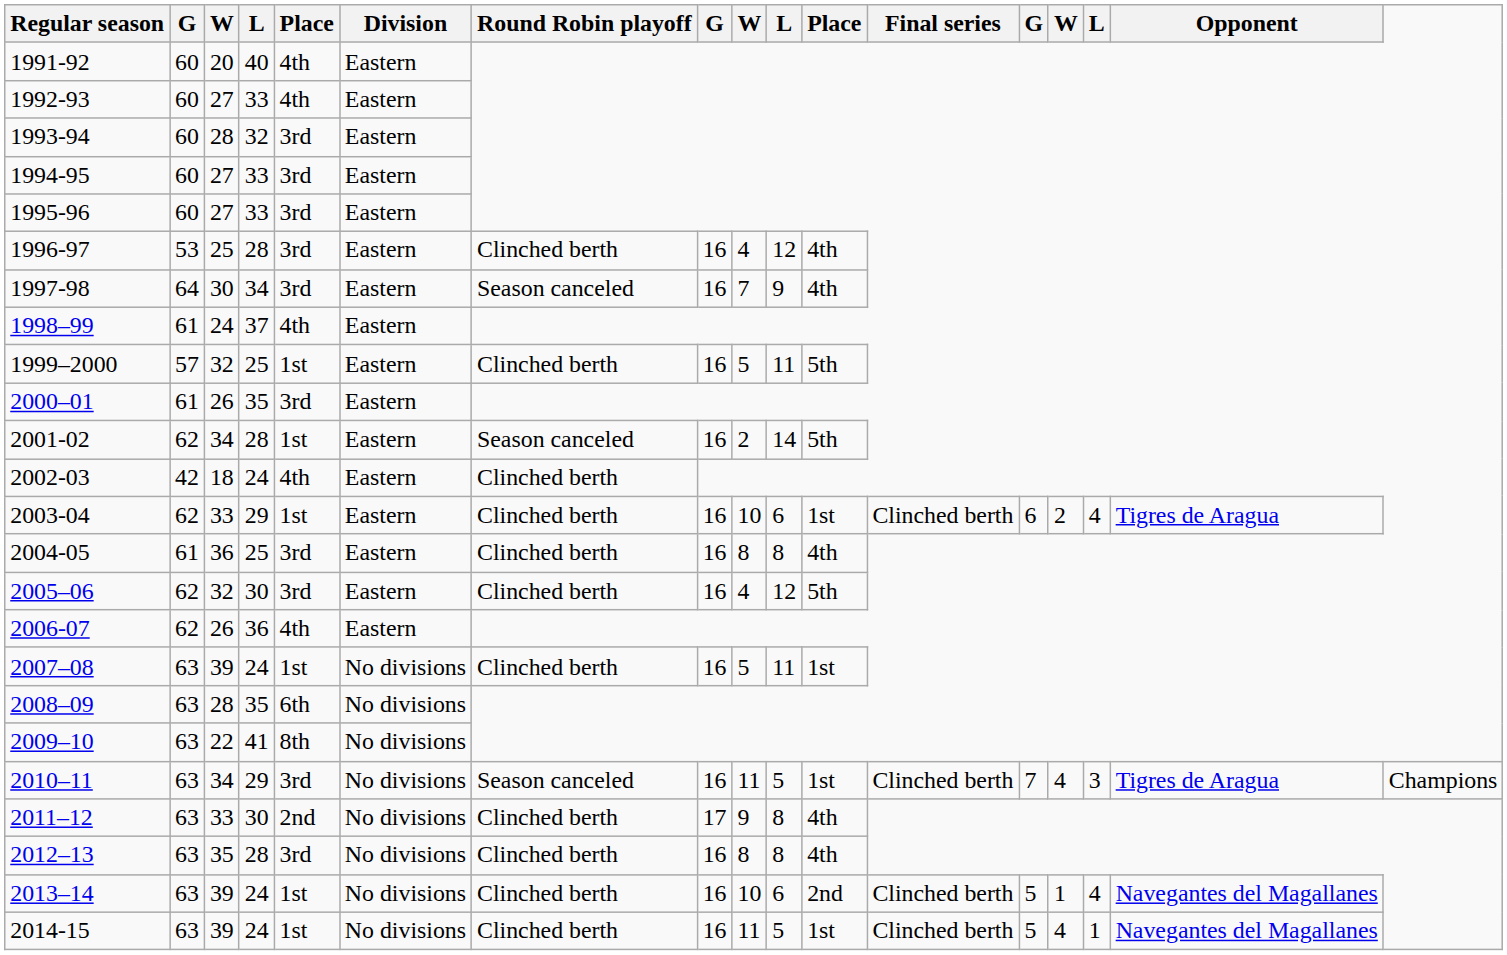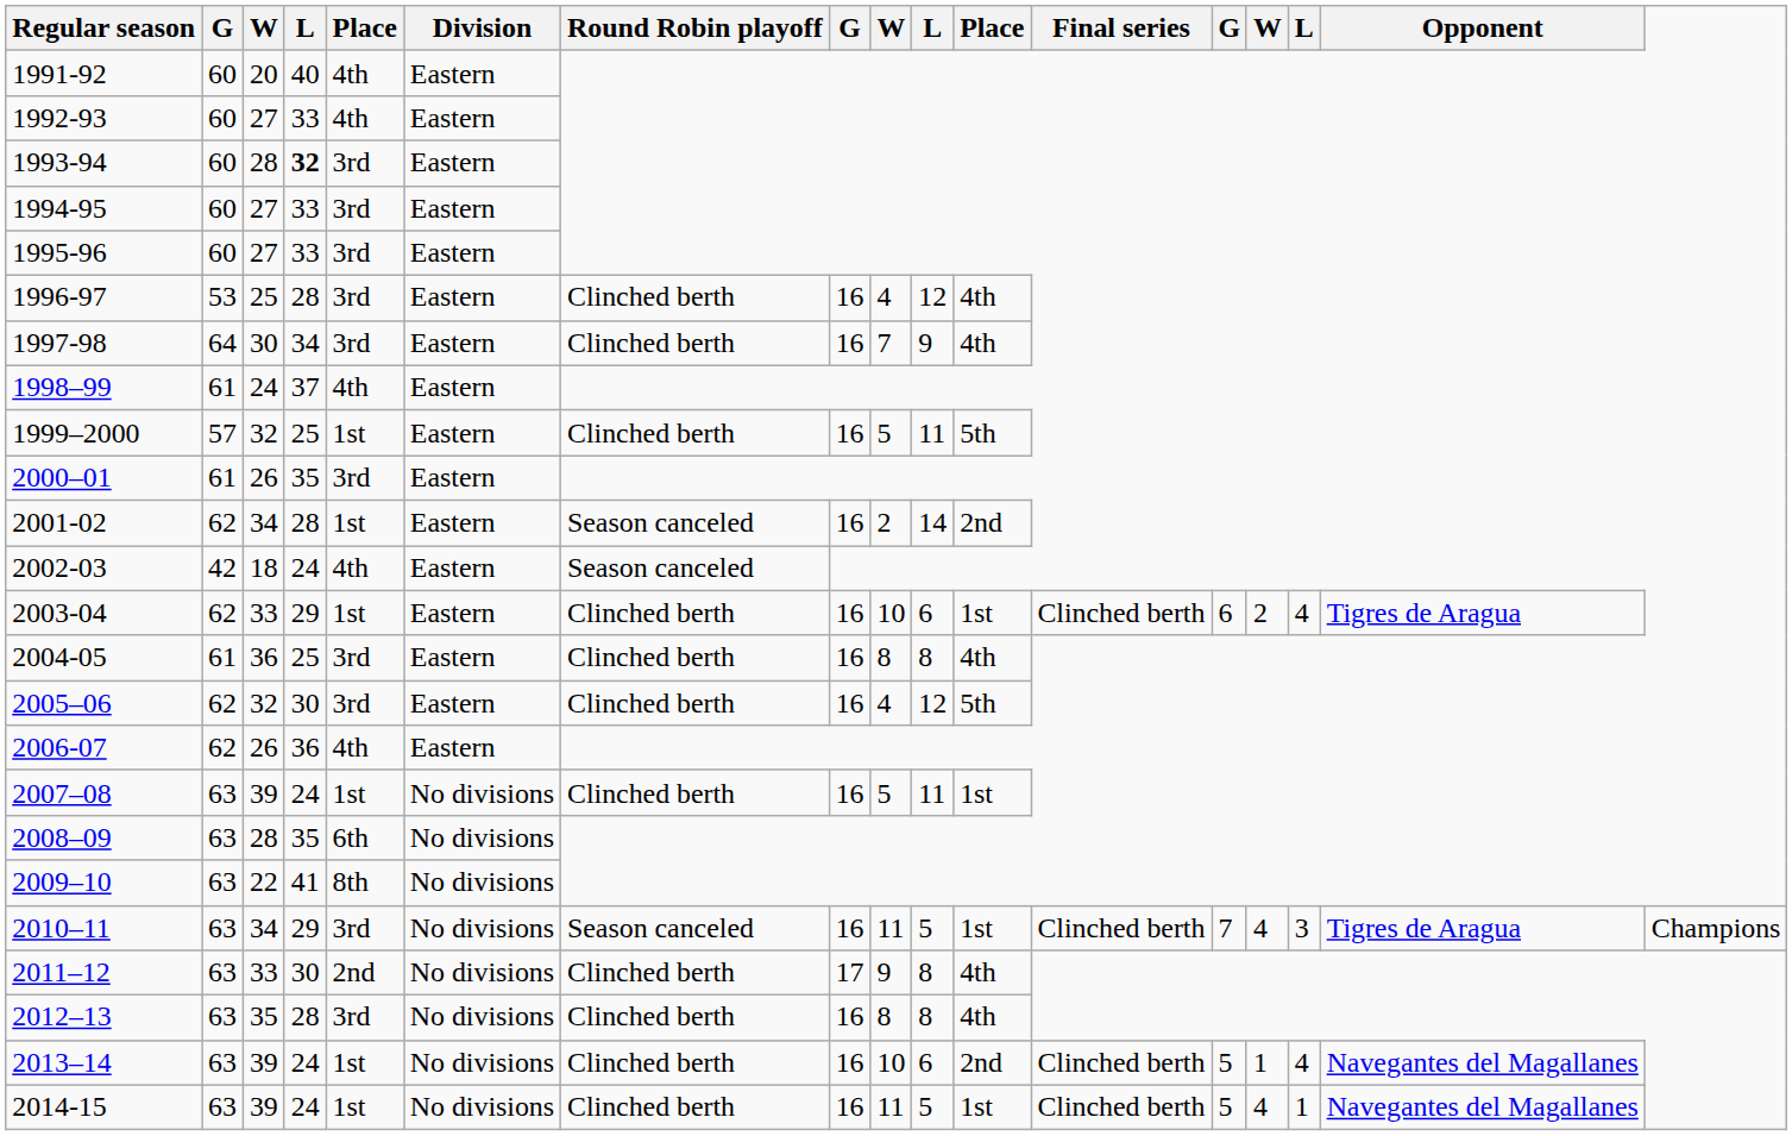1993-94 | column 4: normal -> bold
1997-98 | Round Robin playoff: Season canceled -> Clinched berth
2001-02 | column 11: 5th -> 2nd
2002-03 | Round Robin playoff: Clinched berth -> Season canceled
